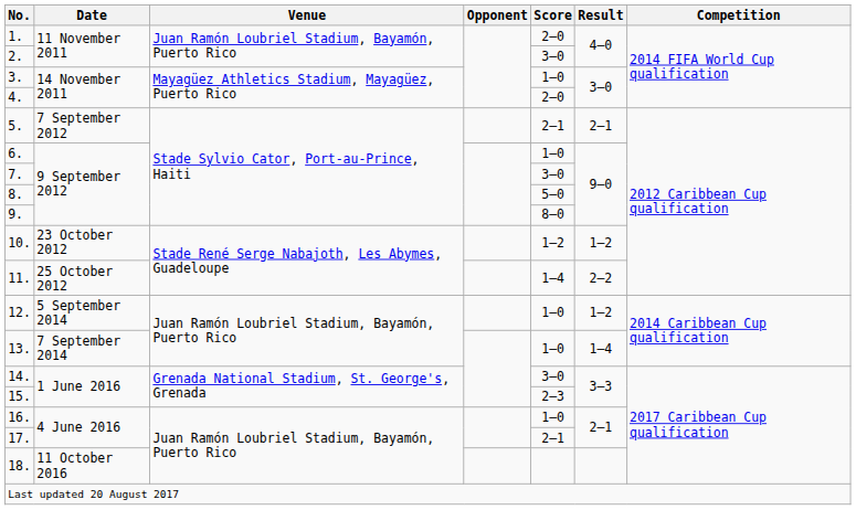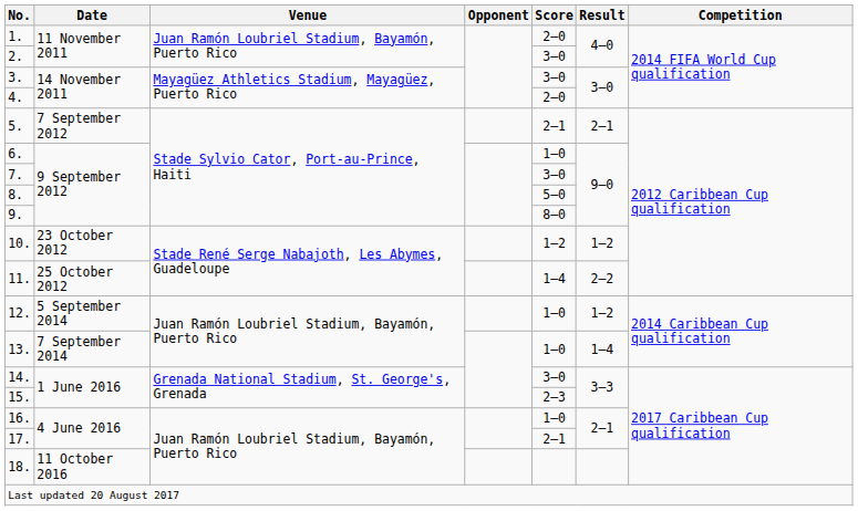3. | Score: 1–0 -> 3–0
